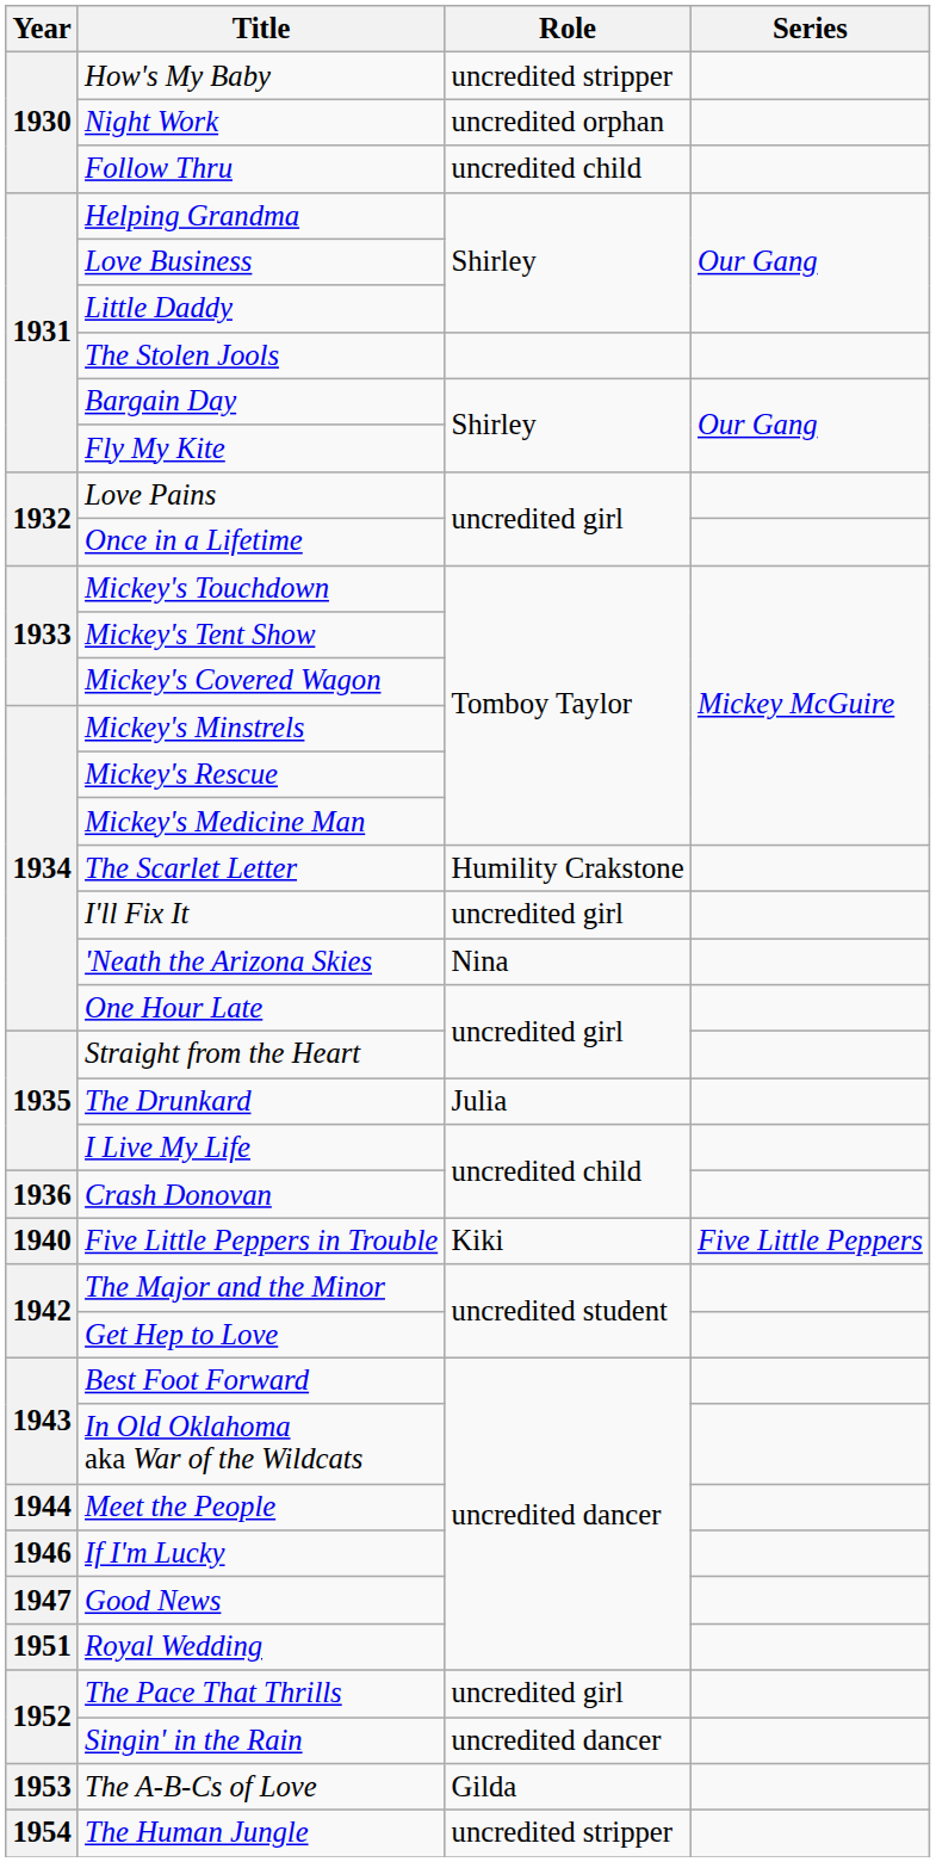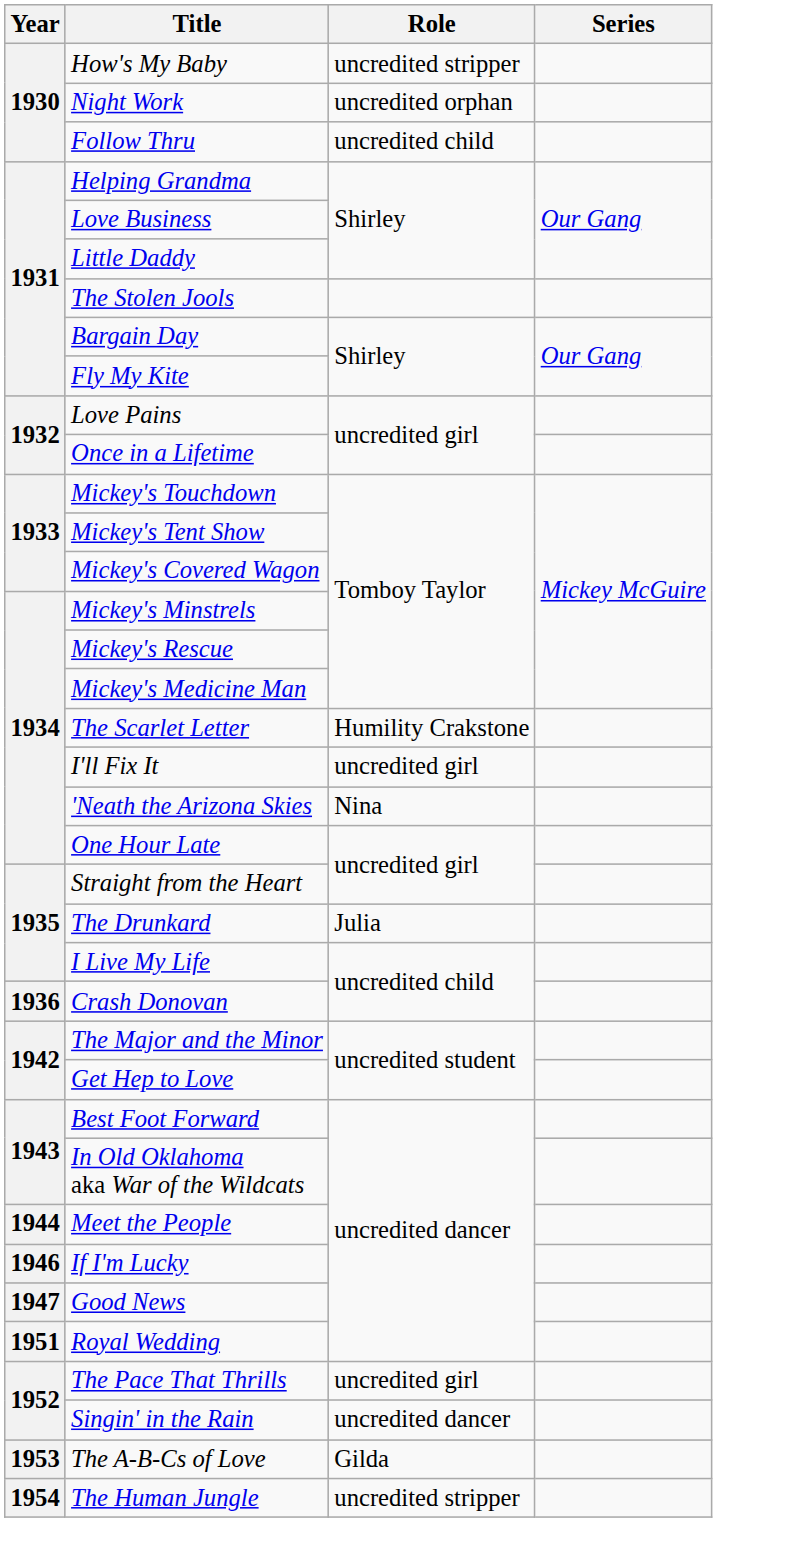- row: 1940 | Five Little Peppers in Trouble | Kiki | Five Little Peppers
